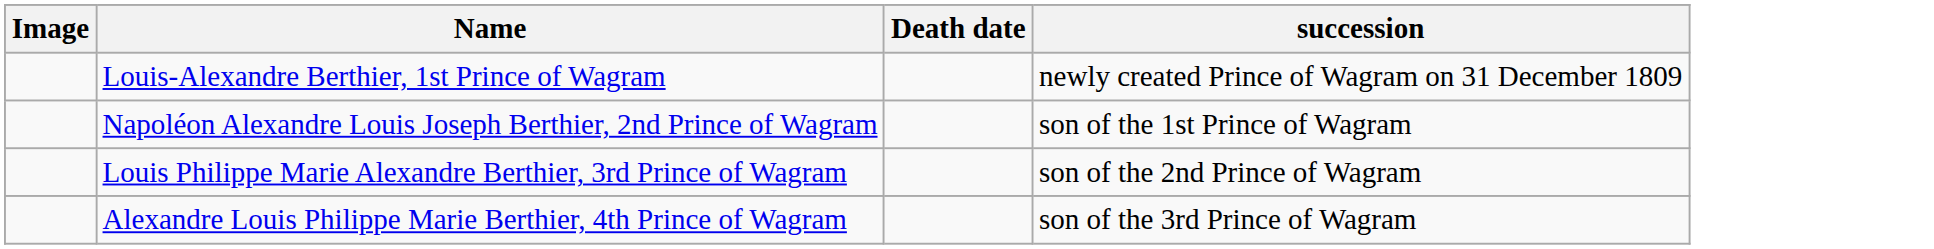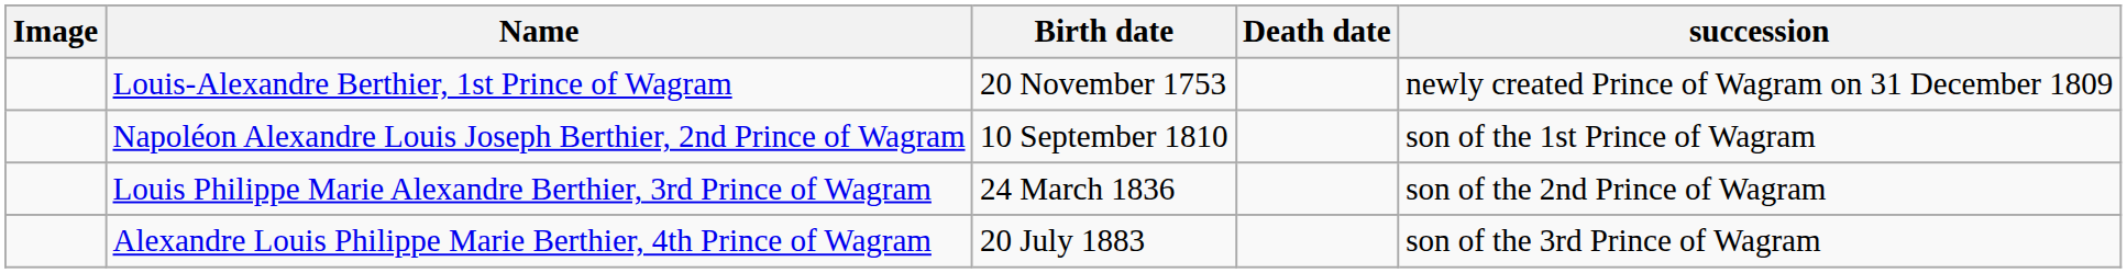+ column: Birth date | 20 November 1753 | 10 September 1810 | 24 March 1836 | 20 July 1883
